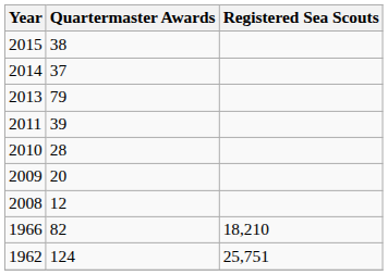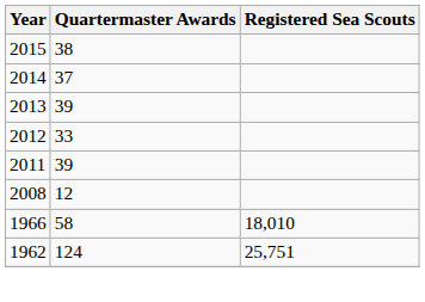2013 | Quartermaster Awards: 79 -> 39
+ row: 2012 | 33
- row: 2010 | 28
- row: 2009 | 20
1966 | Quartermaster Awards: 82 -> 58
1966 | Registered Sea Scouts: 18,210 -> 18,010
